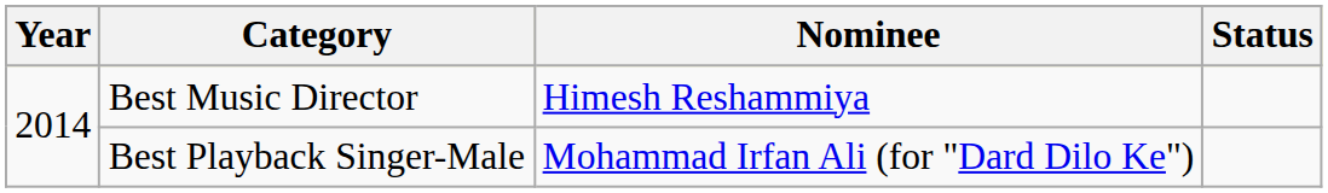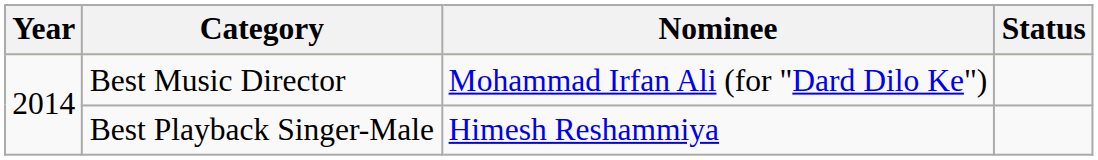Best Music Director | Nominee: Himesh Reshammiya -> Mohammad Irfan Ali (for "Dard Dilo Ke")
Best Playback Singer-Male | Nominee: Mohammad Irfan Ali (for "Dard Dilo Ke") -> Himesh Reshammiya
